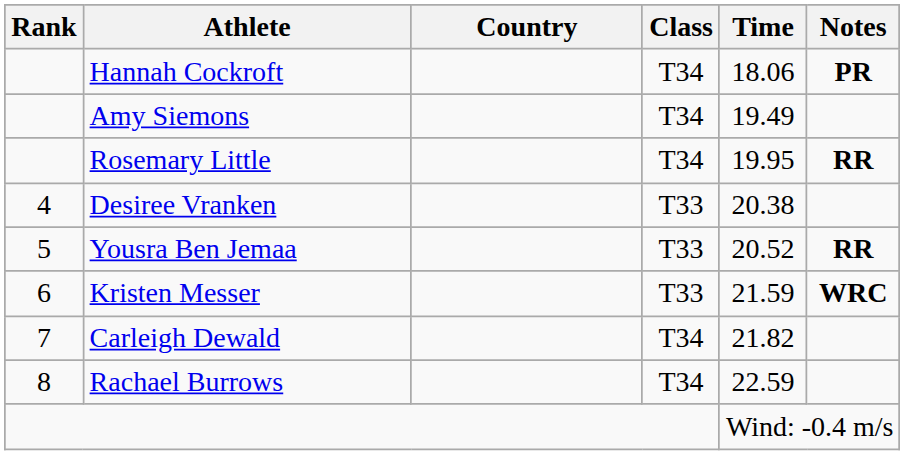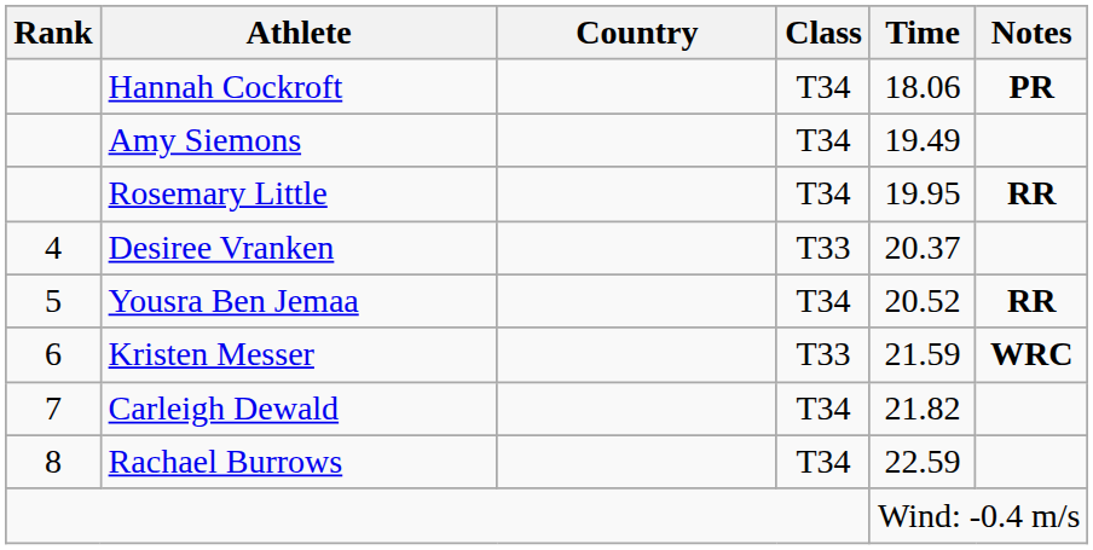Desiree Vranken | Time: 20.38 -> 20.37
Yousra Ben Jemaa | Class: T33 -> T34
